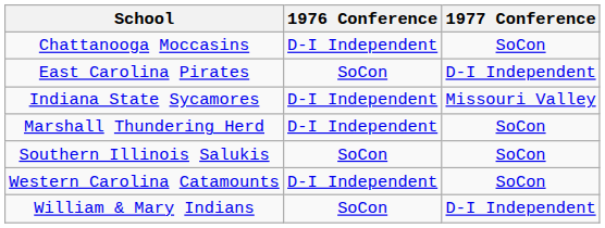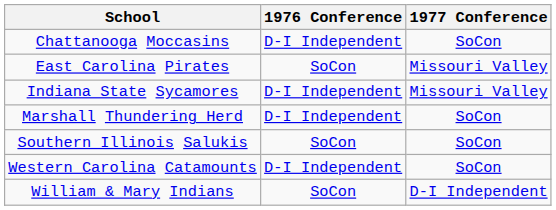East Carolina Pirates | 1977 Conference: D-I Independent -> Missouri Valley
